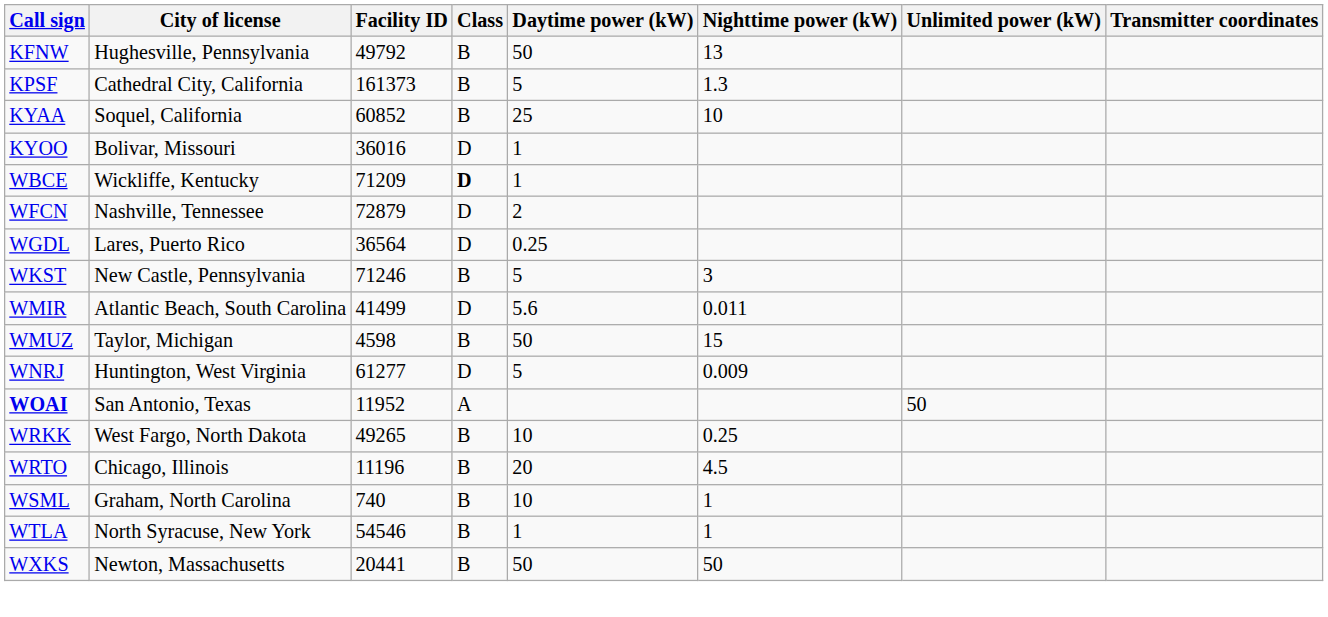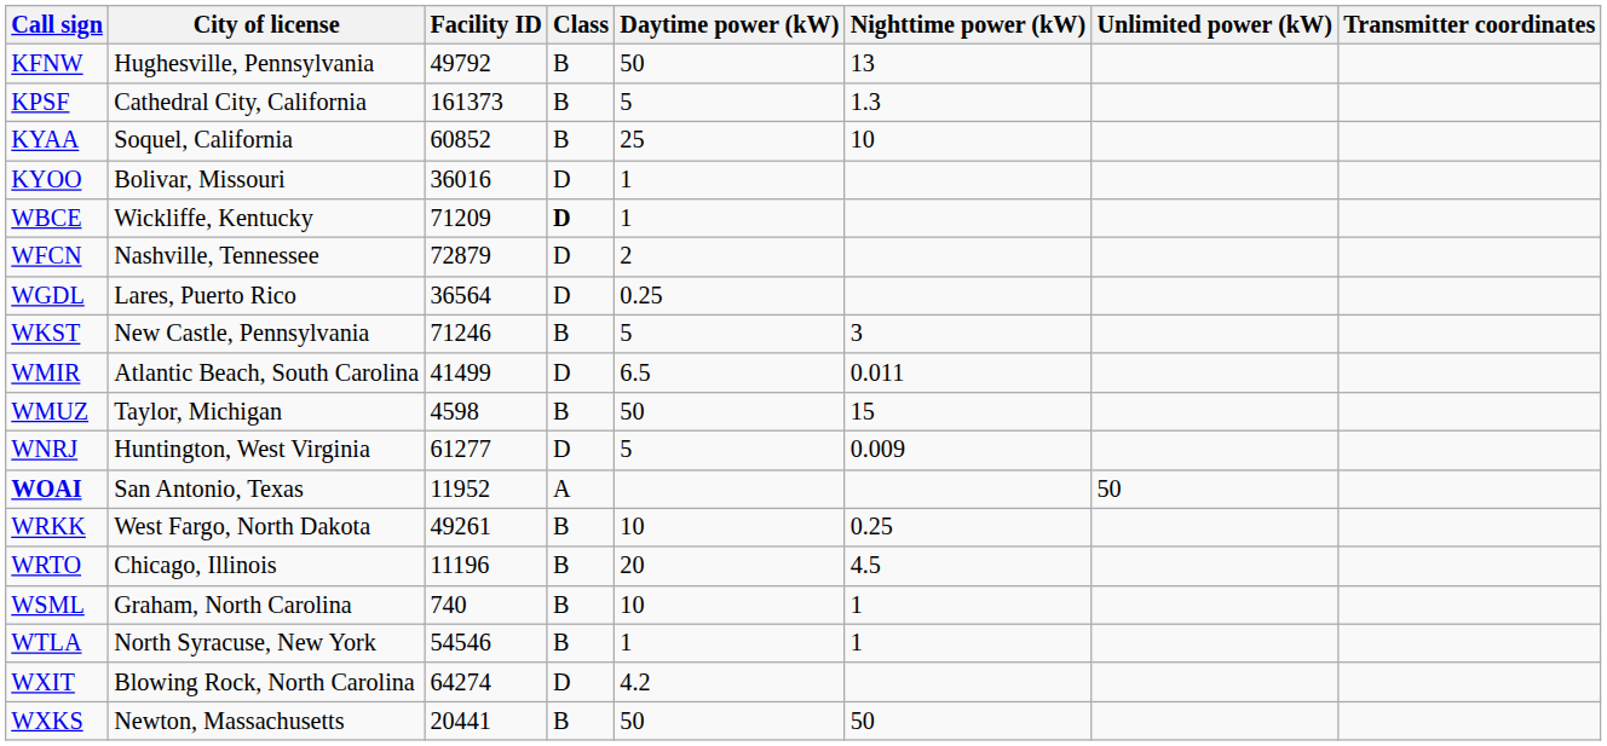WMIR | Daytime power (kW): 5.6 -> 6.5
WRKK | Facility ID: 49265 -> 49261
+ row: WXIT | Blowing Rock, North Carolina | 64274 | D | 4.2
